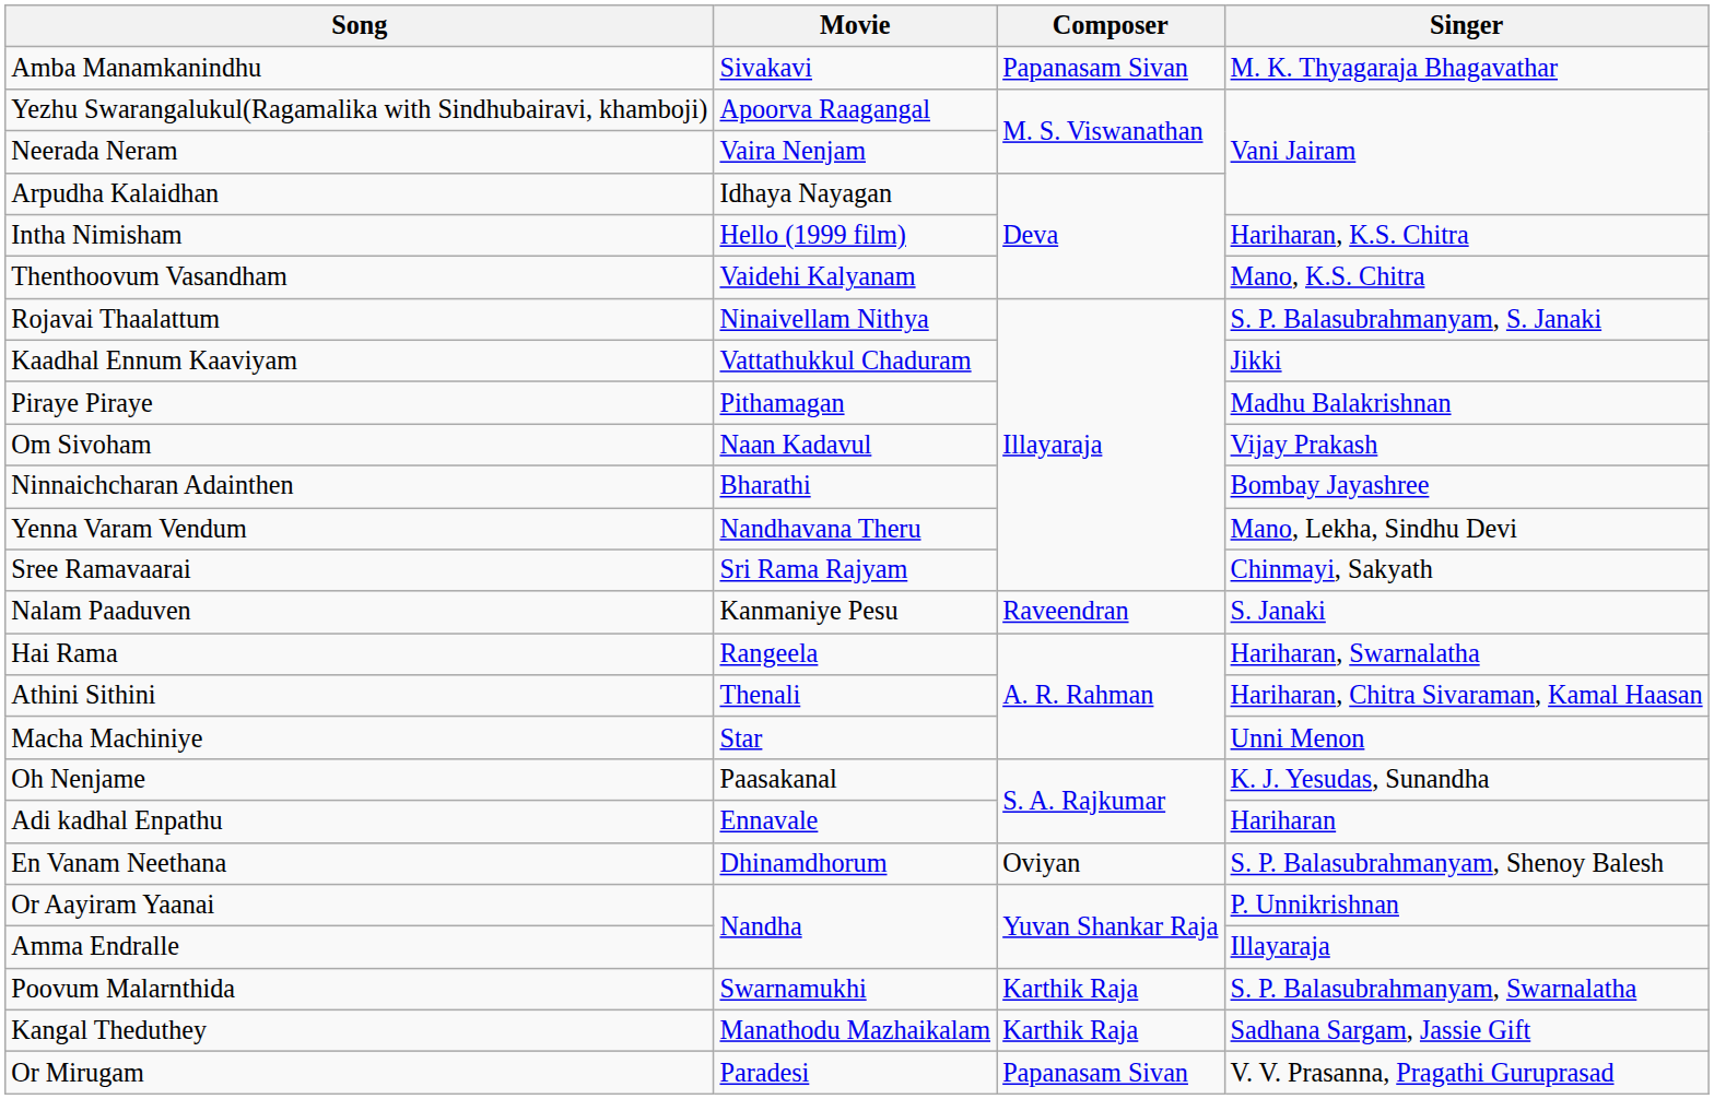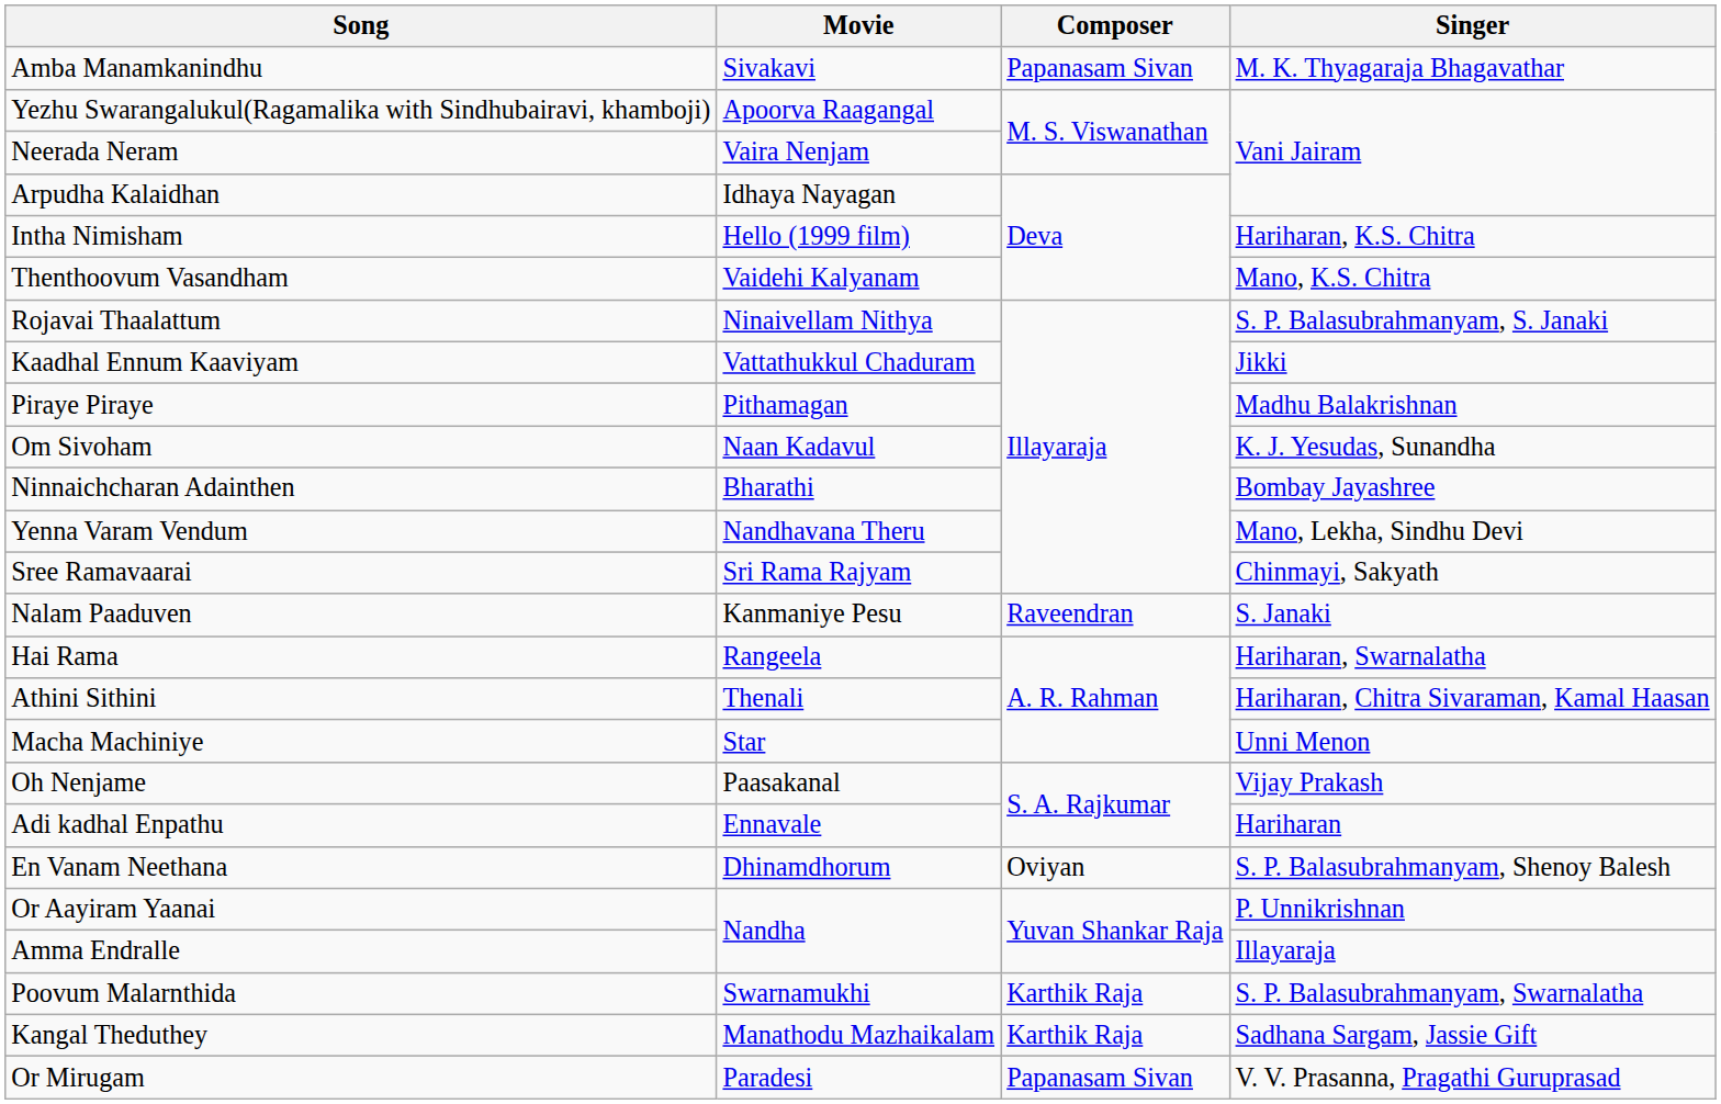Om Sivoham | Singer: Vijay Prakash -> K. J. Yesudas, Sunandha
Oh Nenjame | Singer: K. J. Yesudas, Sunandha -> Vijay Prakash
